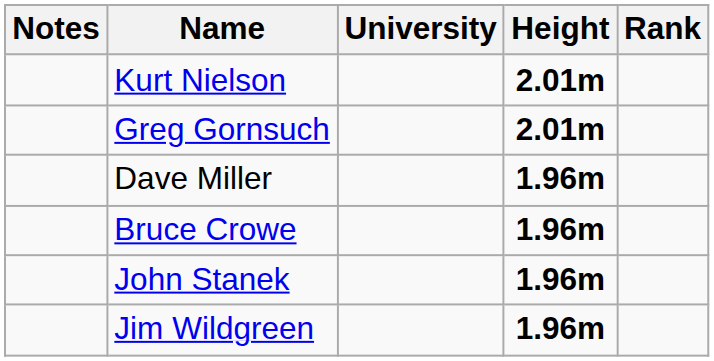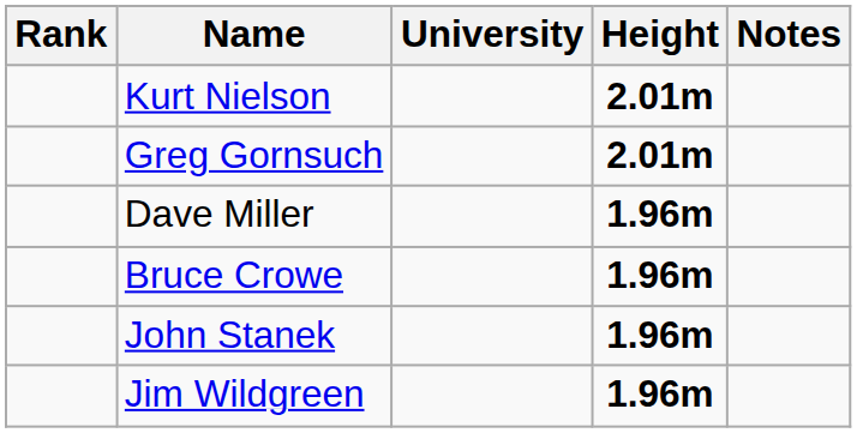columns swapped: Rank <-> Notes
